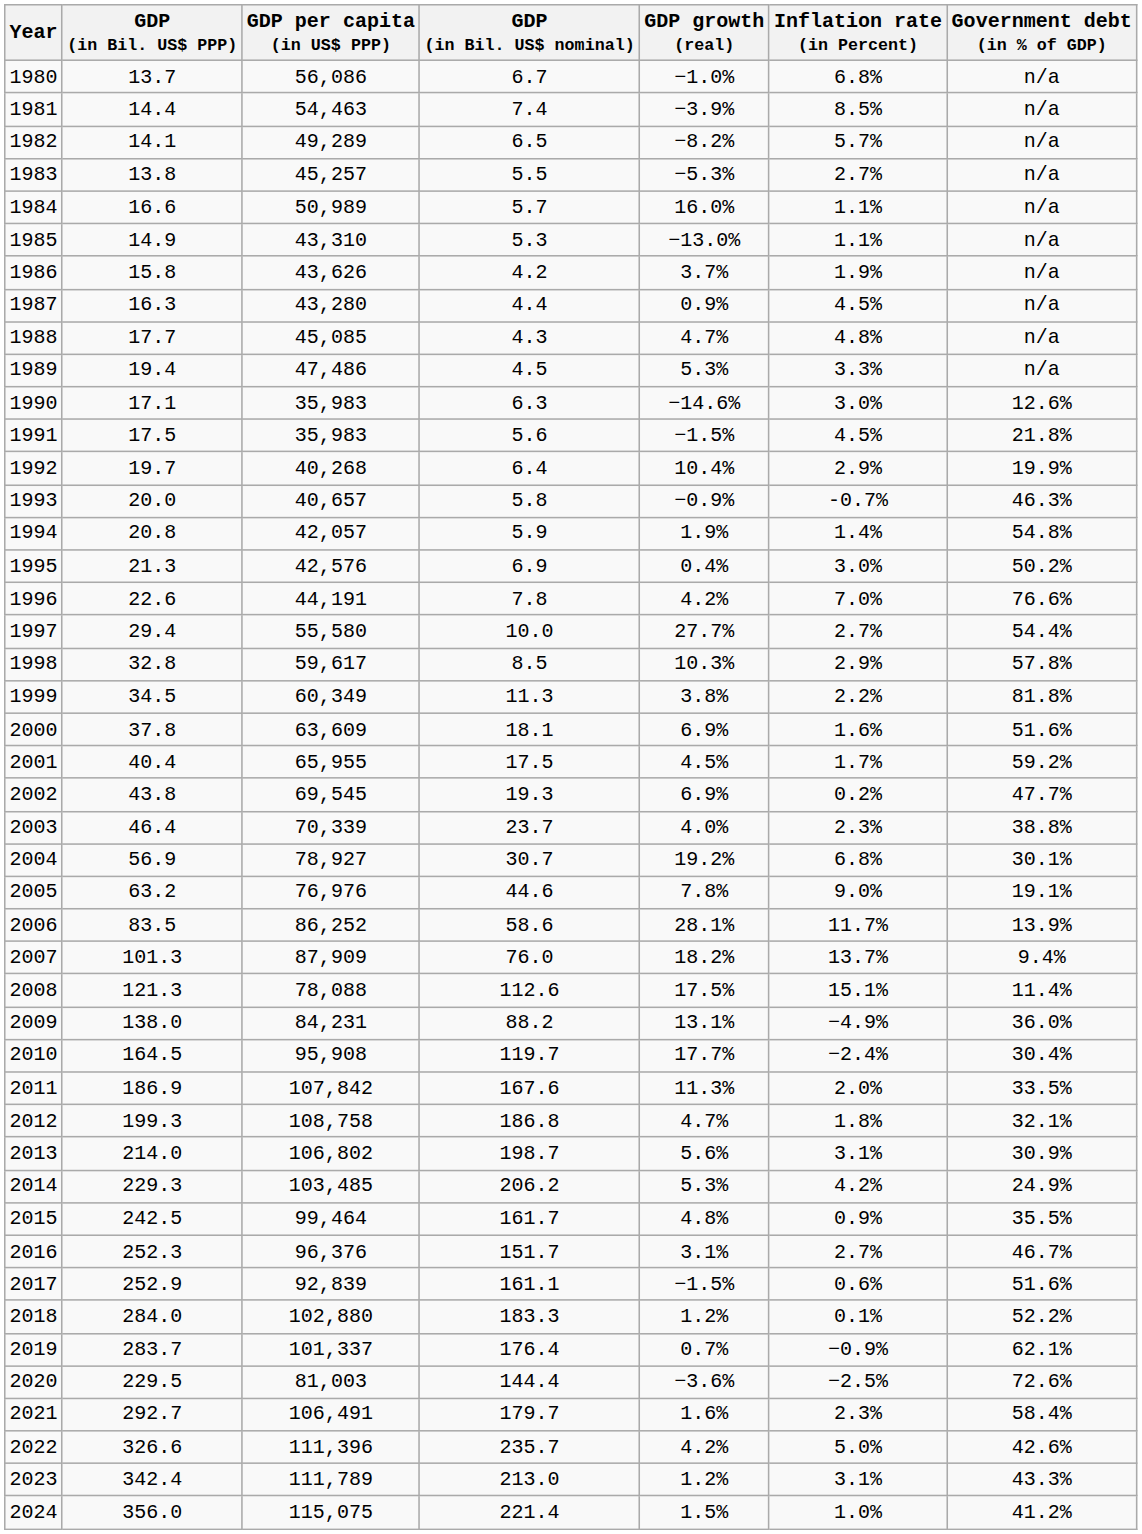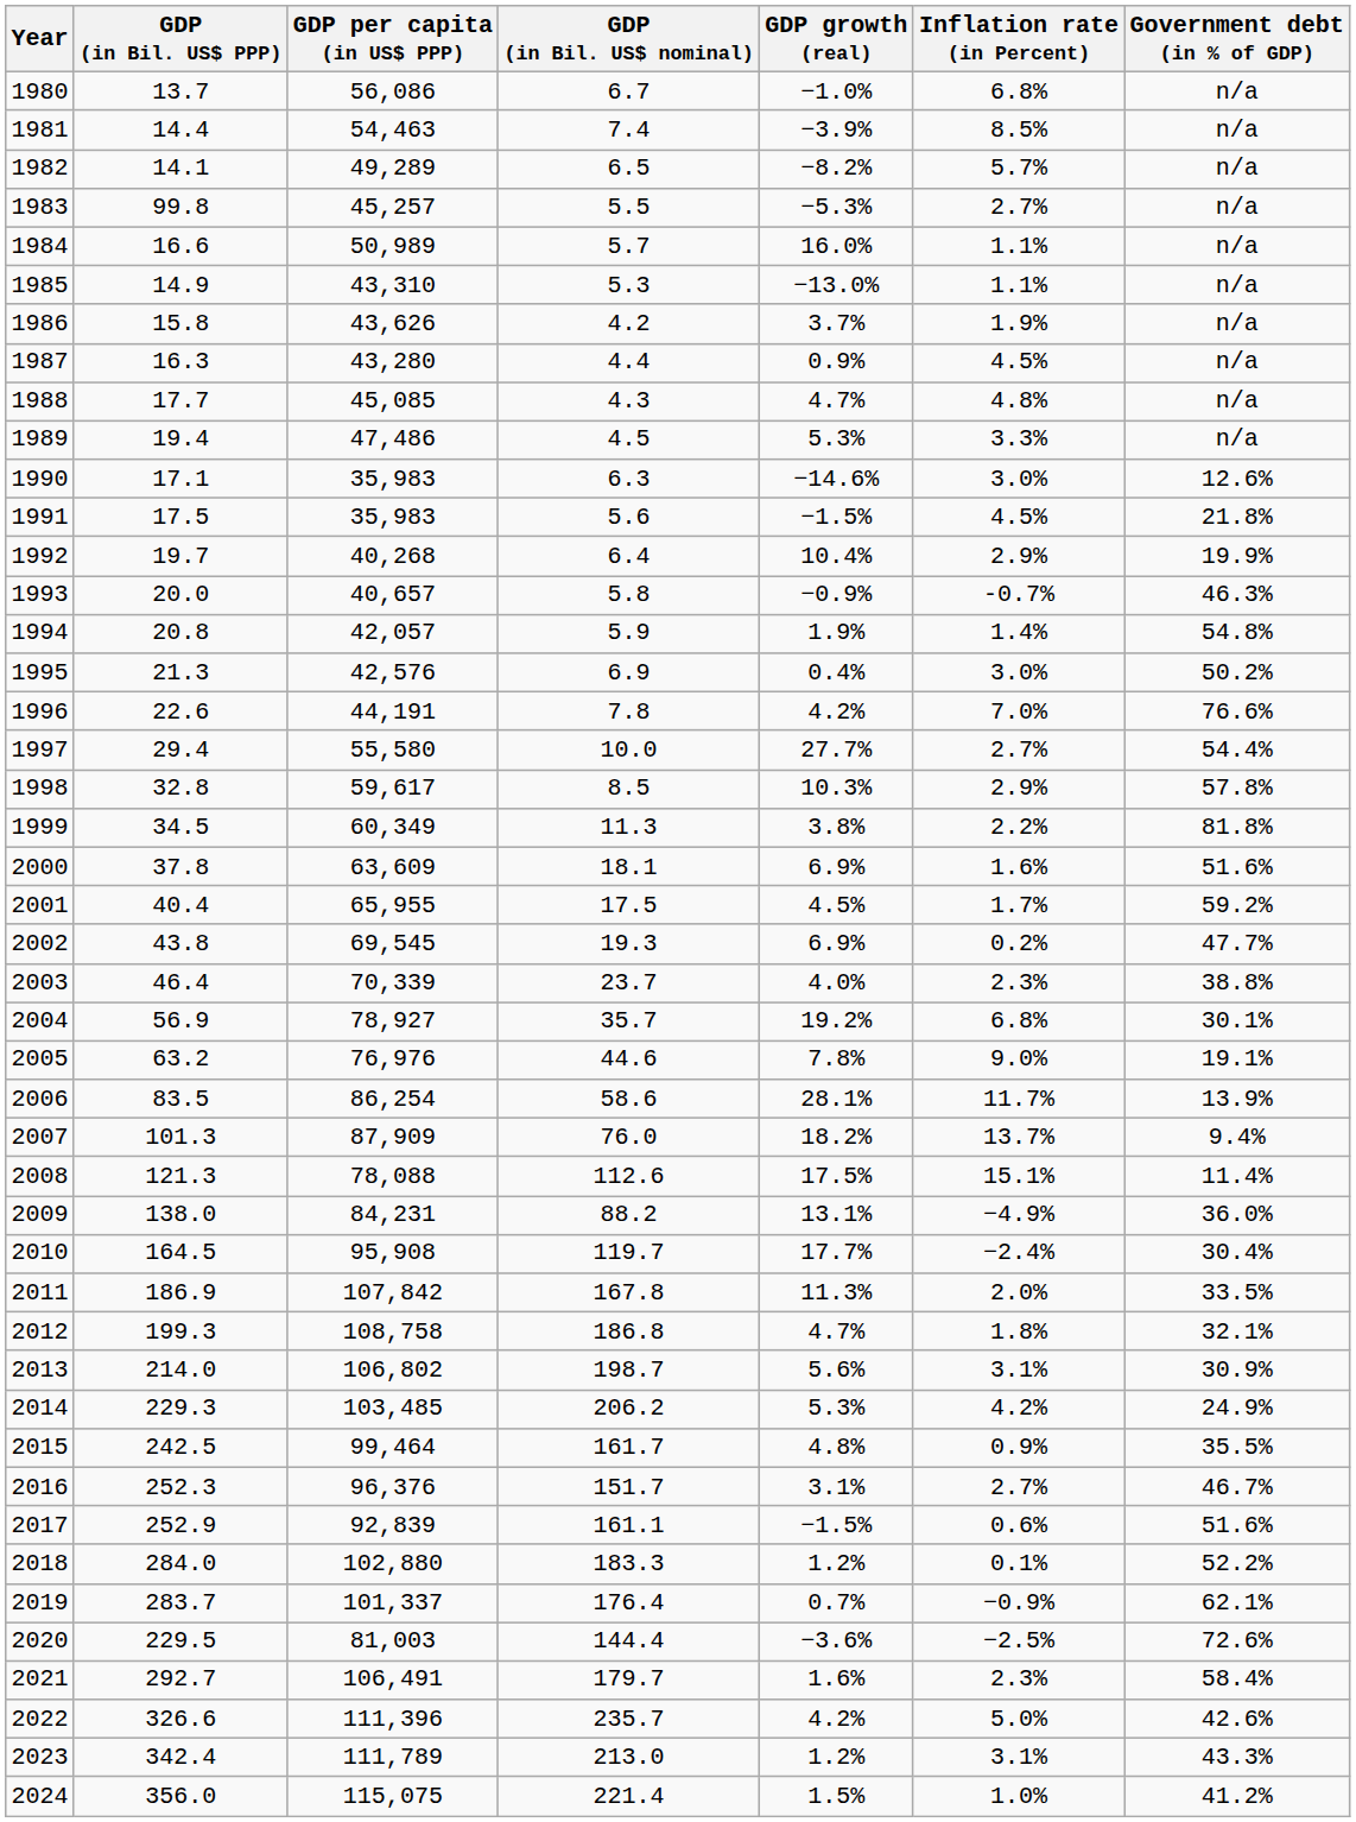1983 | GDP (in Bil. US$ PPP): 13.8 -> 99.8
2004 | GDP (in Bil. US$ nominal): 30.7 -> 35.7
2006 | GDP per capita (in US$ PPP): 86,252 -> 86,254
2011 | GDP (in Bil. US$ nominal): 167.6 -> 167.8
